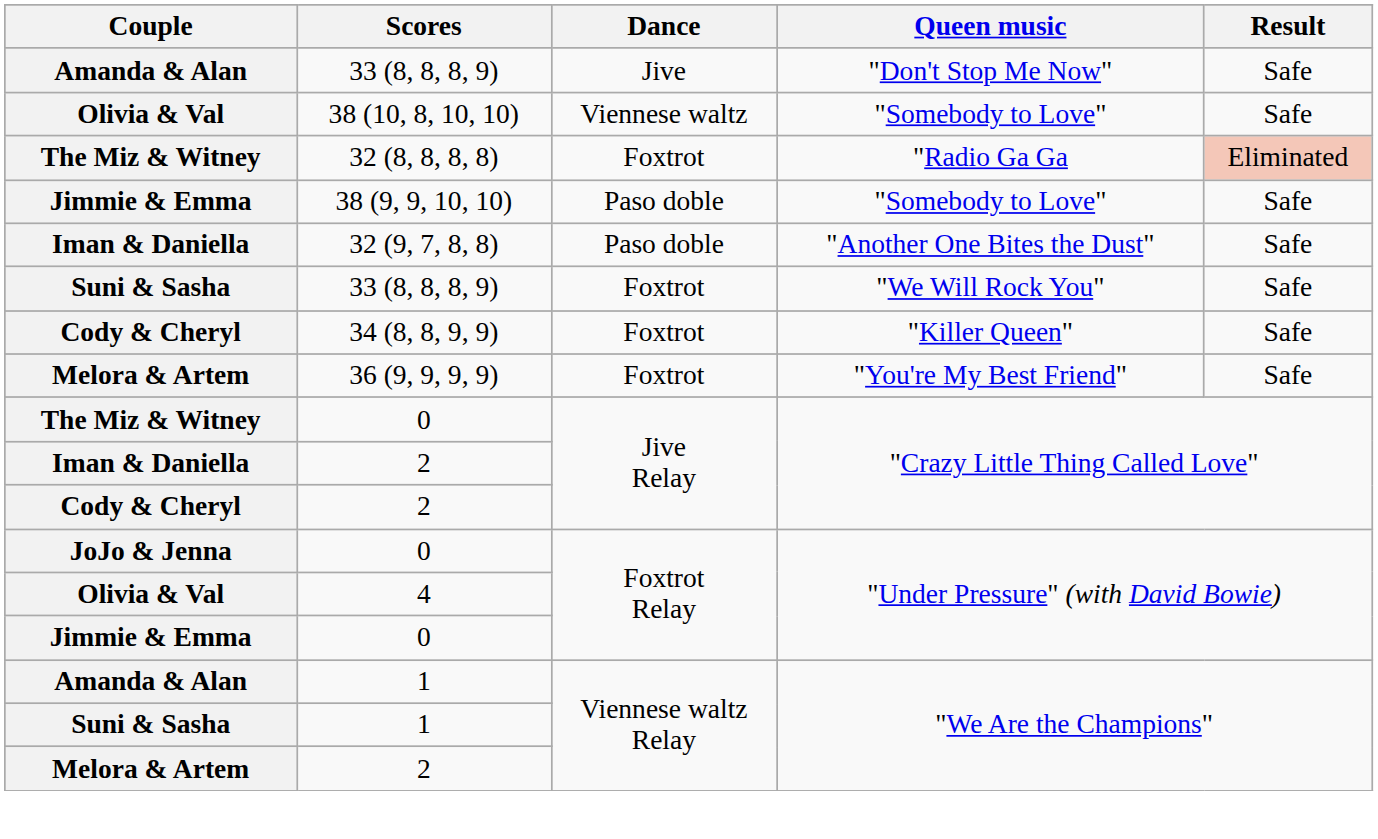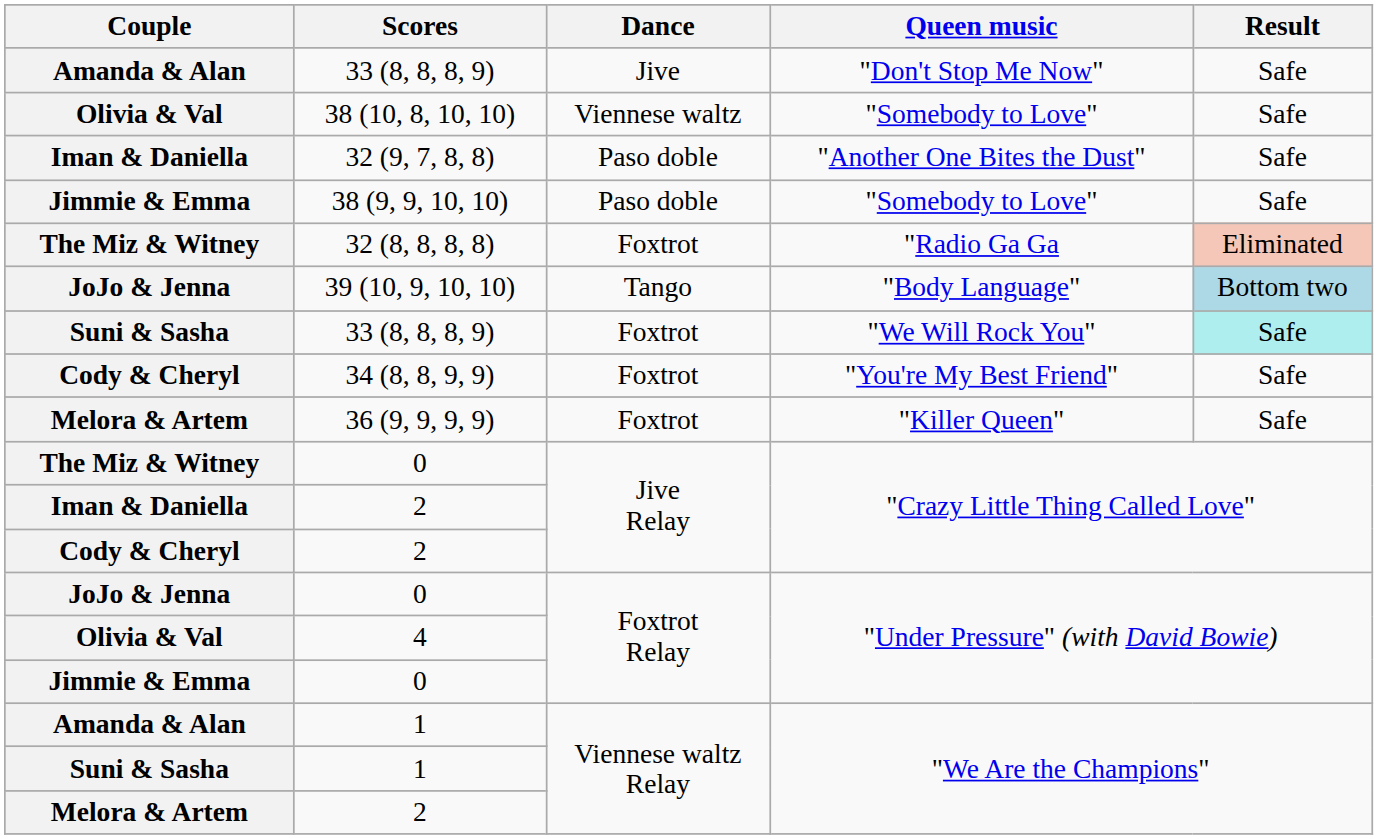rows swapped: 32 (9, 7, 8, 8) <-> 32 (8, 8, 8, 8)
+ row: JoJo & Jenna | 39 (10, 9, 10, 10) | Tango | "Body Language" | Bottom two
Suni & Sasha / 33 (8, 8, 8, 9) | Result: no background -> paleturquoise background
34 (8, 8, 9, 9) | Queen music: "Killer Queen" -> "You're My Best Friend"
36 (9, 9, 9, 9) | Queen music: "You're My Best Friend" -> "Killer Queen"
